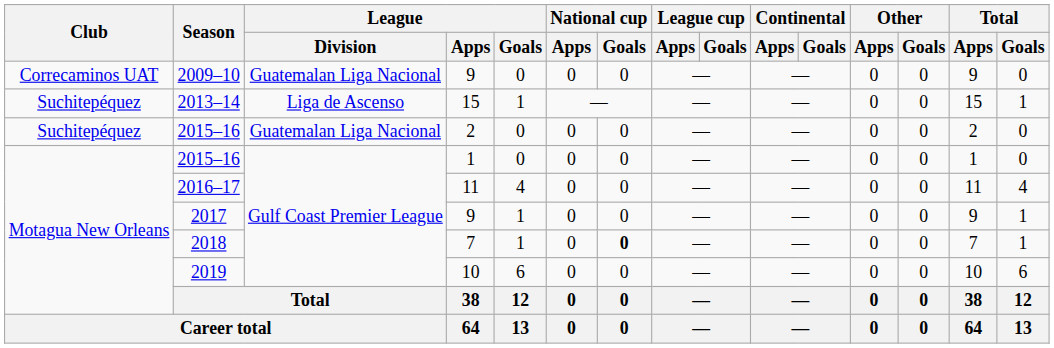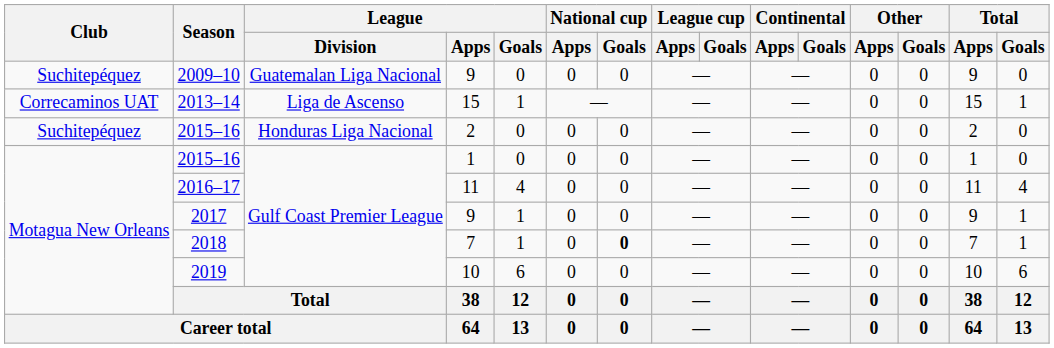2009–10 | Club: Correcaminos UAT -> Suchitepéquez
2013–14 | Club: Suchitepéquez -> Correcaminos UAT
2015–16 / 2 | League / Division: Guatemalan Liga Nacional -> Honduras Liga Nacional
